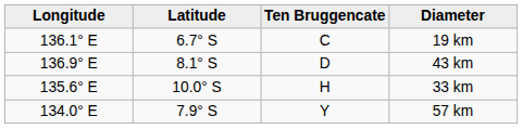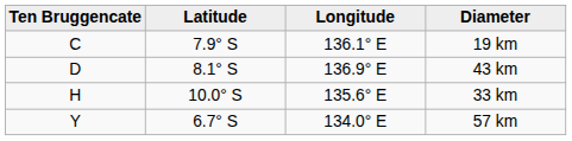columns swapped: Ten Bruggencate <-> Longitude
19 km | Latitude: 6.7° S -> 7.9° S
57 km | Latitude: 7.9° S -> 6.7° S
